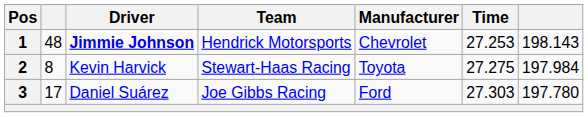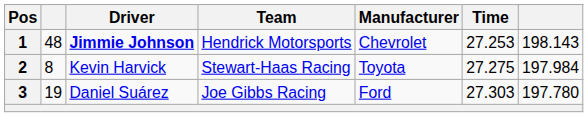3 | column 2: 17 -> 19
